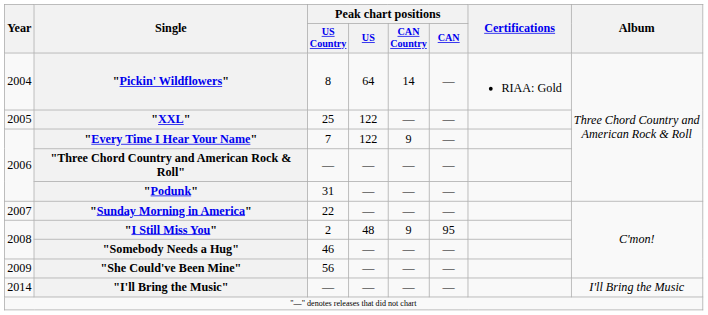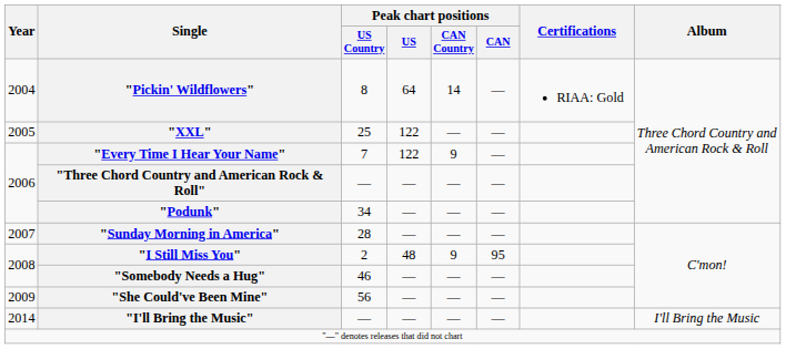"Podunk" | Peak chart positions / US Country: 31 -> 34
"Sunday Morning in America" | Peak chart positions / US Country: 22 -> 28
